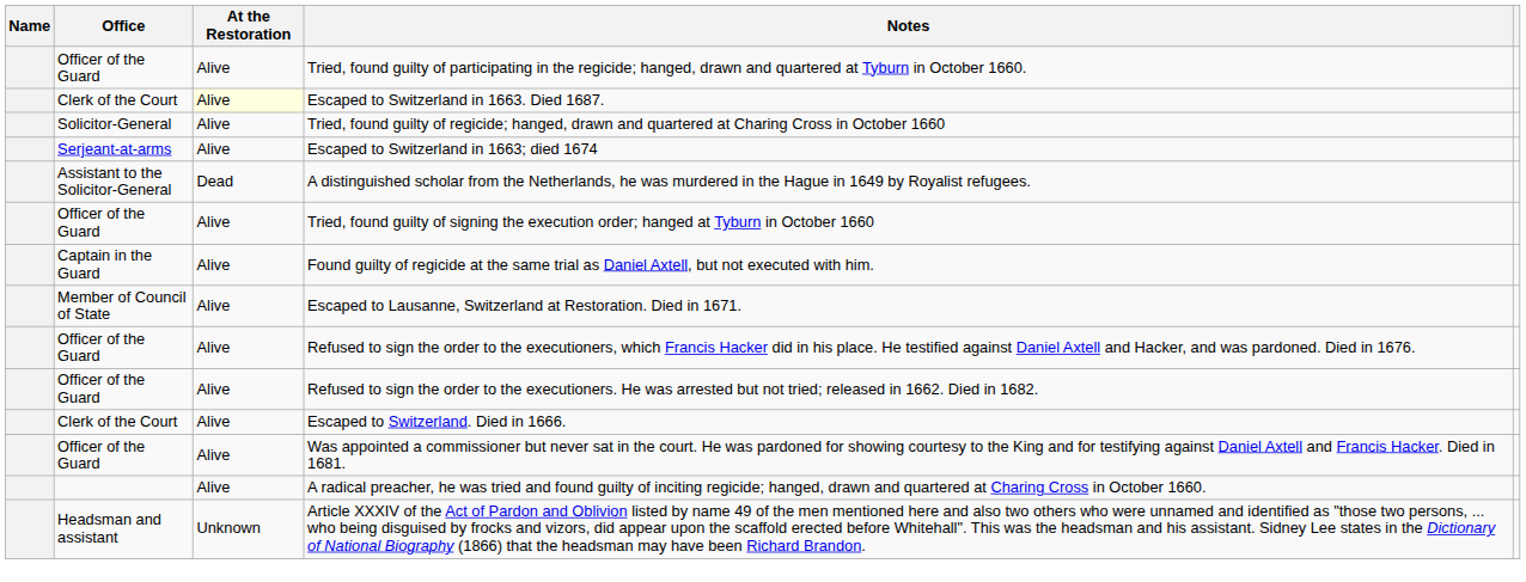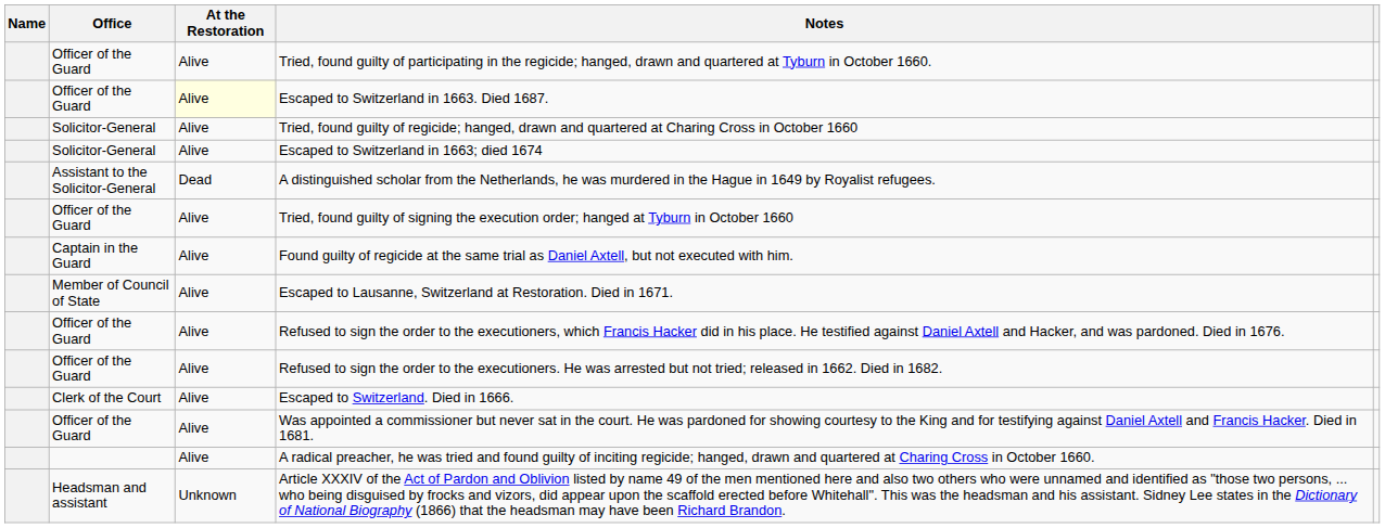Escaped to Switzerland in 1663. Died 1687. | Office: Clerk of the Court -> Officer of the Guard
Escaped to Switzerland in 1663; died 1674 | Office: Serjeant-at-arms -> Solicitor-General
